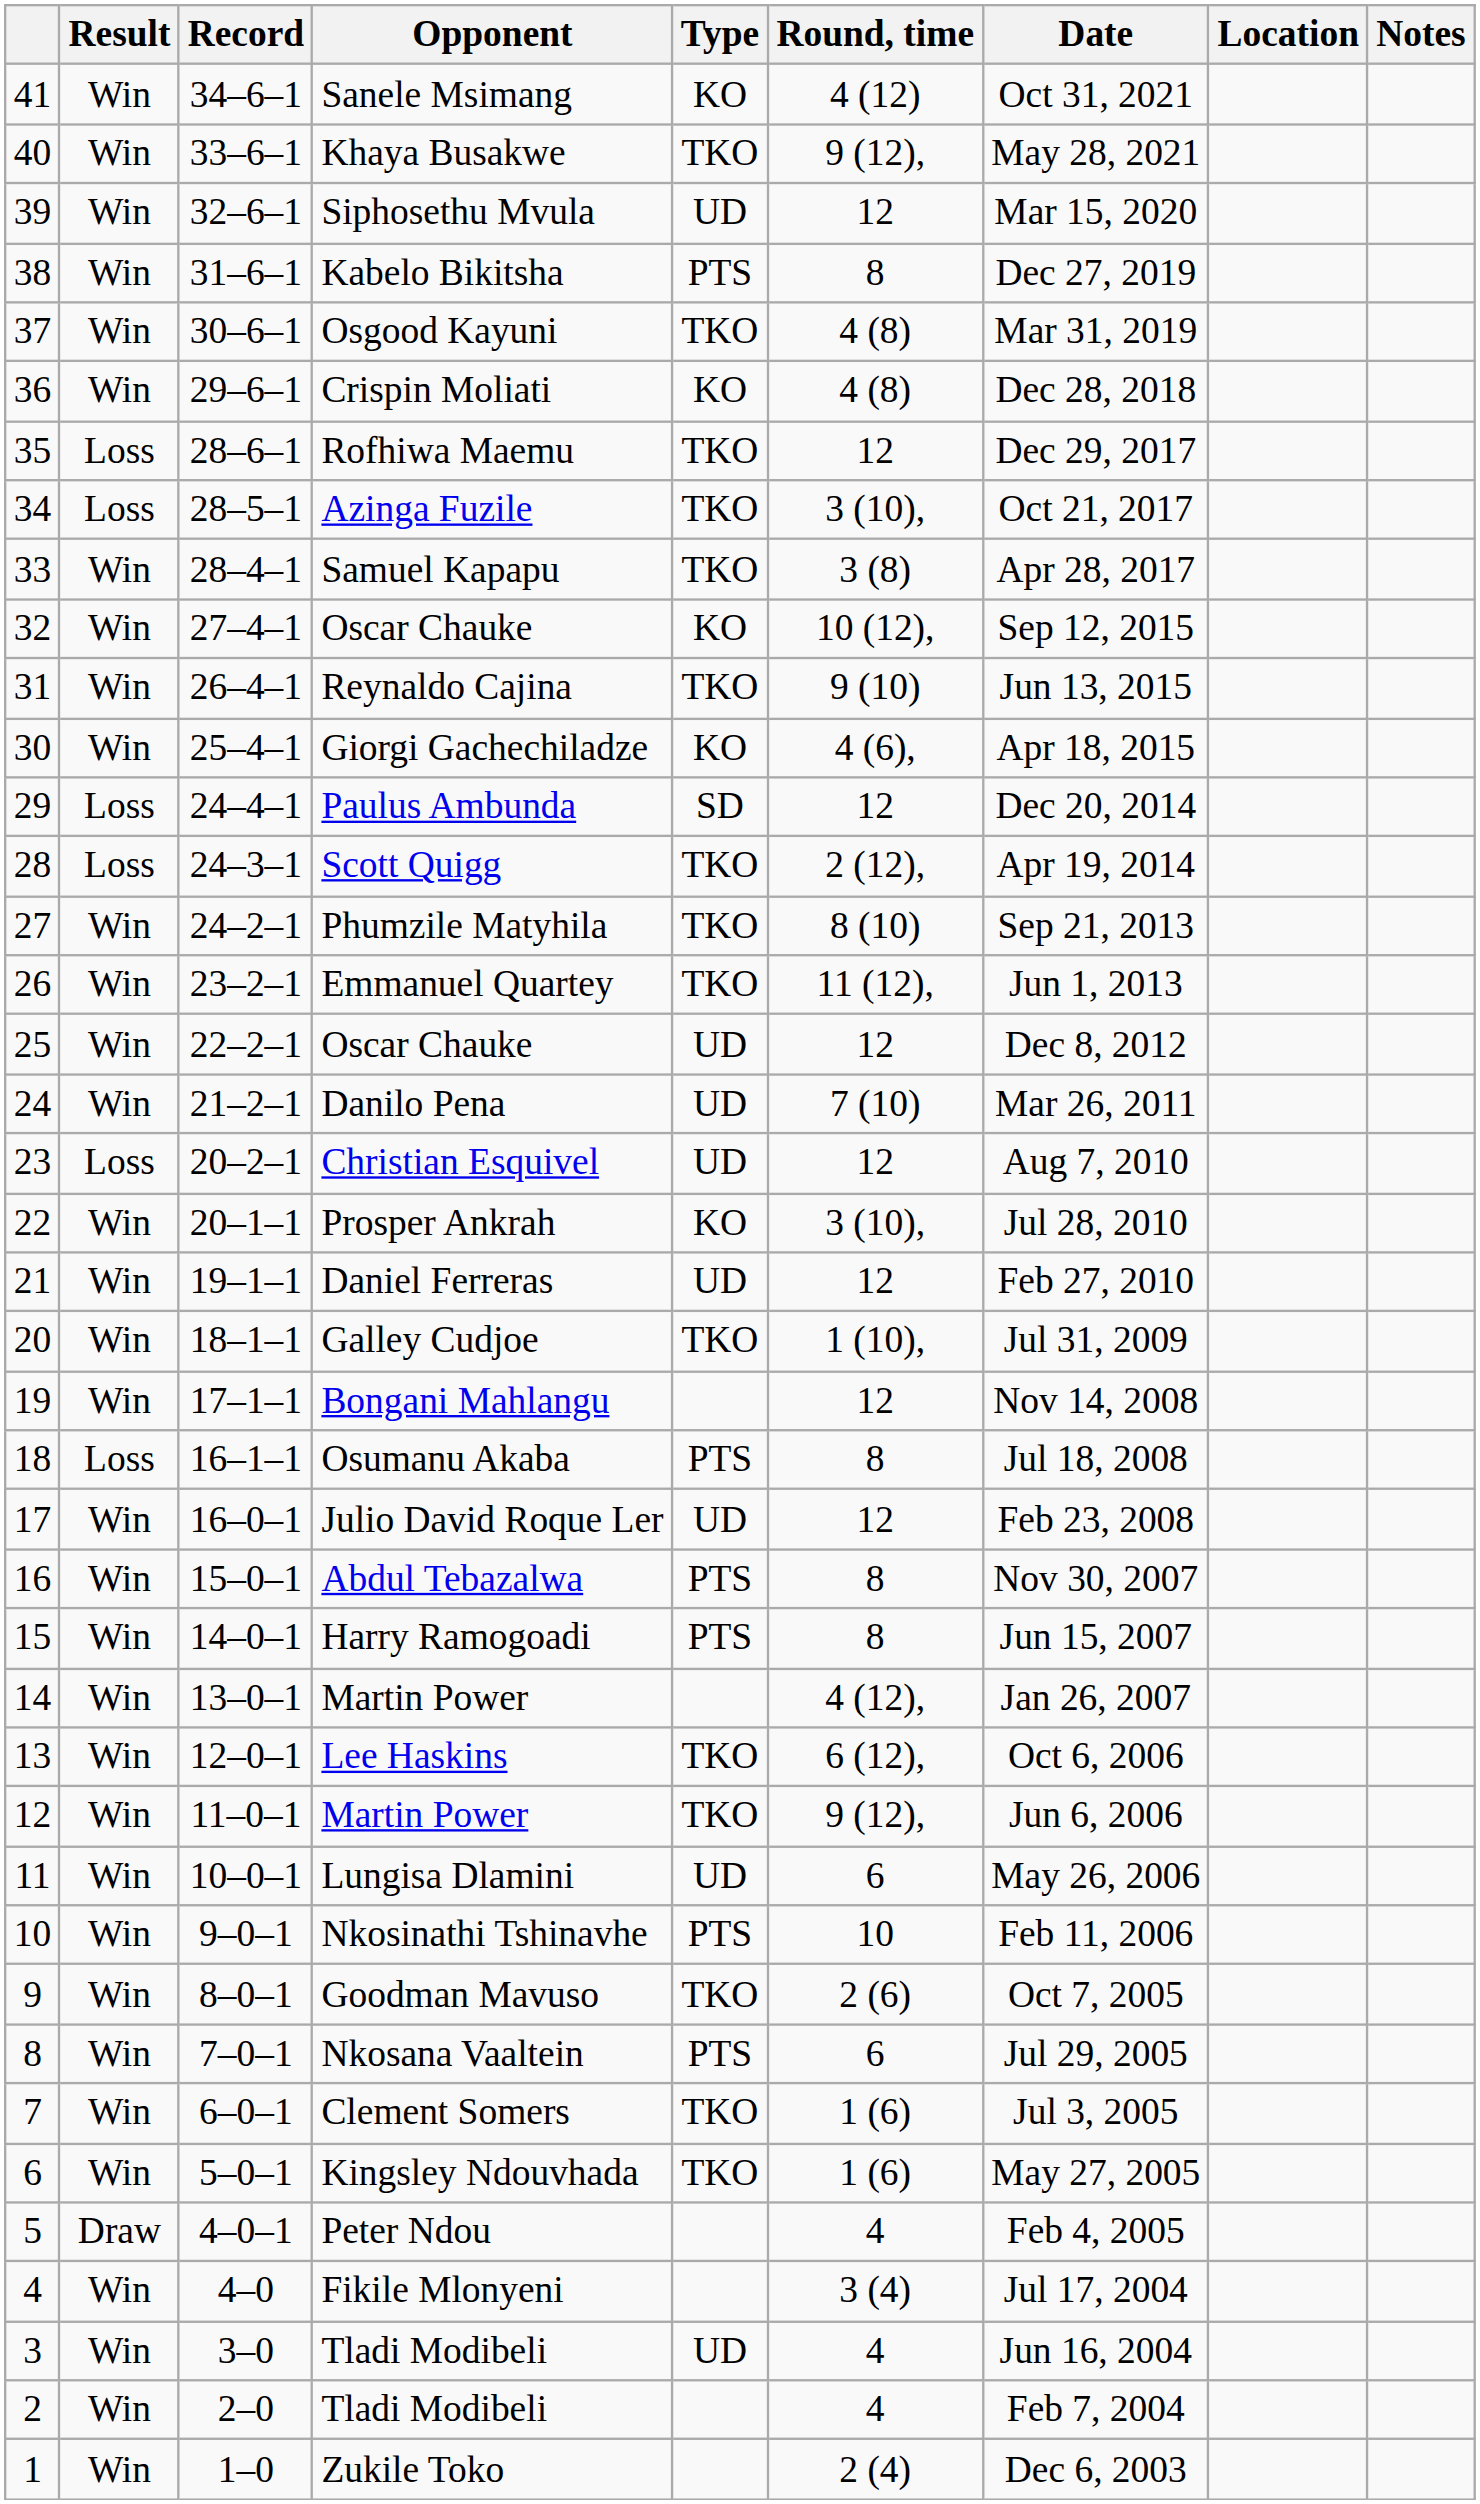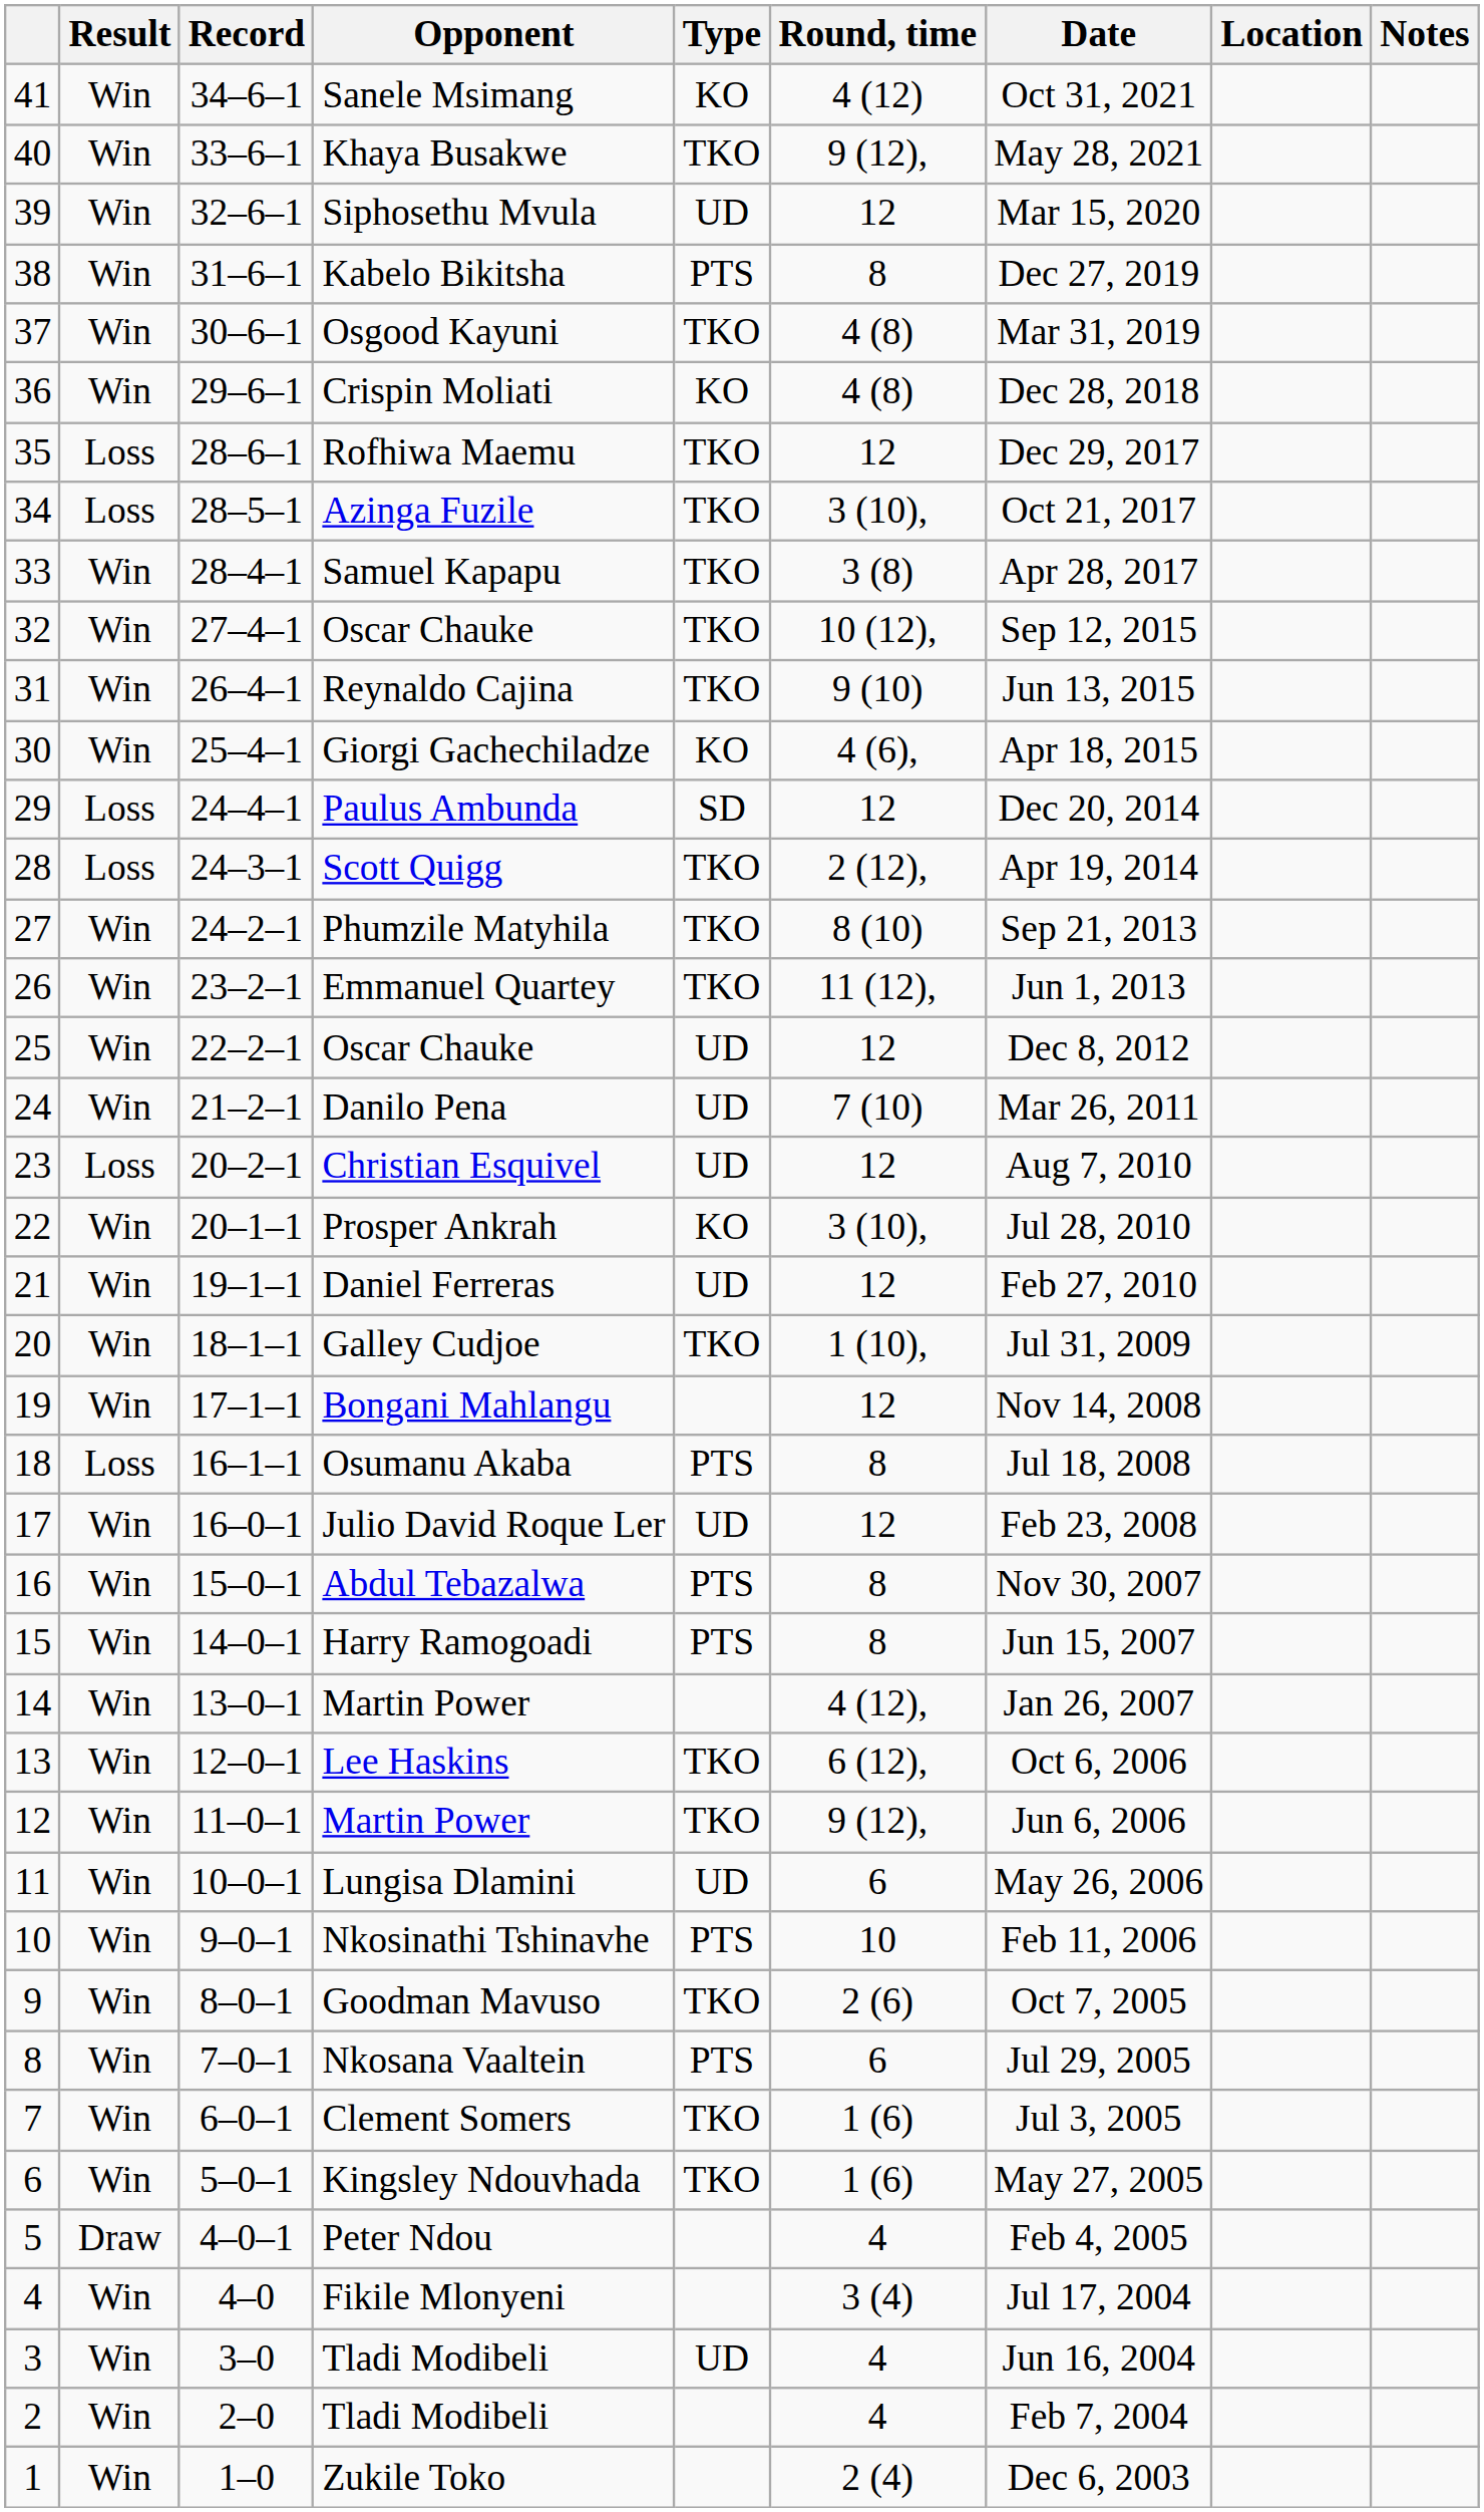32 / Oscar Chauke | Type: KO -> TKO
